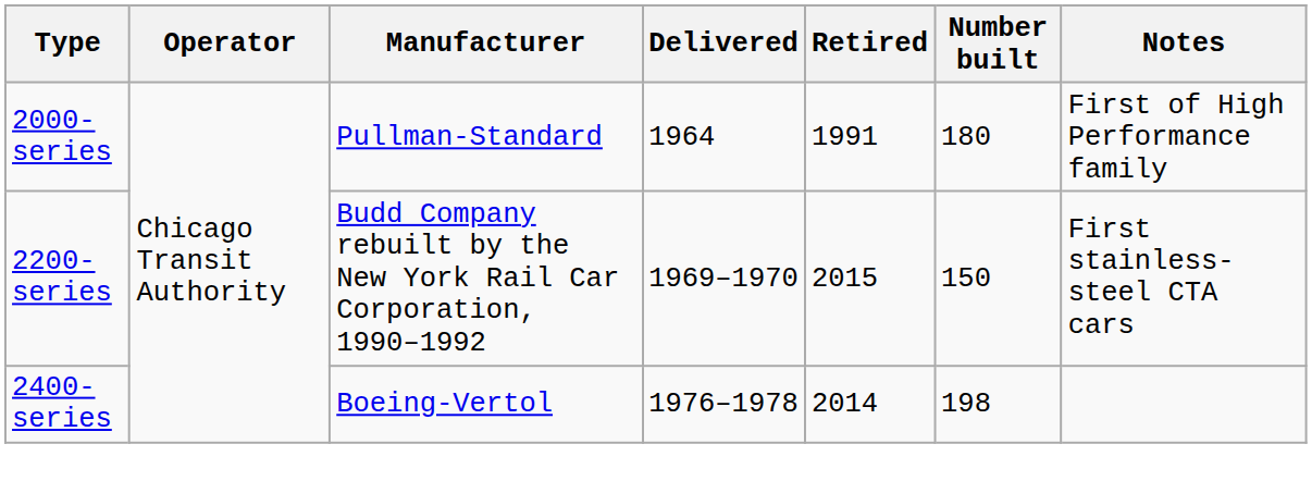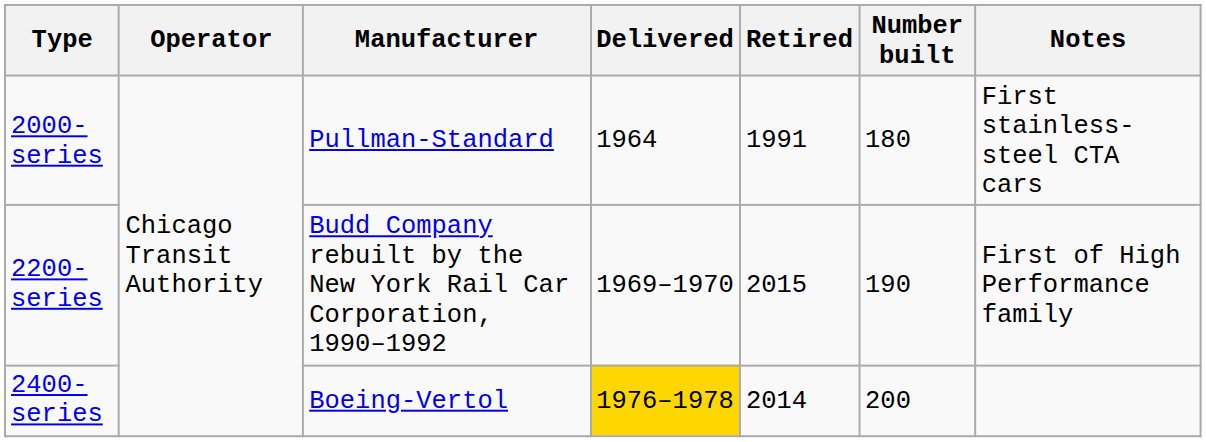2000-series | Notes: First of High Performance family -> First stainless-steel CTA cars
2200-series | Number built: 150 -> 190
2200-series | Notes: First stainless-steel CTA cars -> First of High Performance family
2400-series | Delivered: no background -> gold background
2400-series | Number built: 198 -> 200
